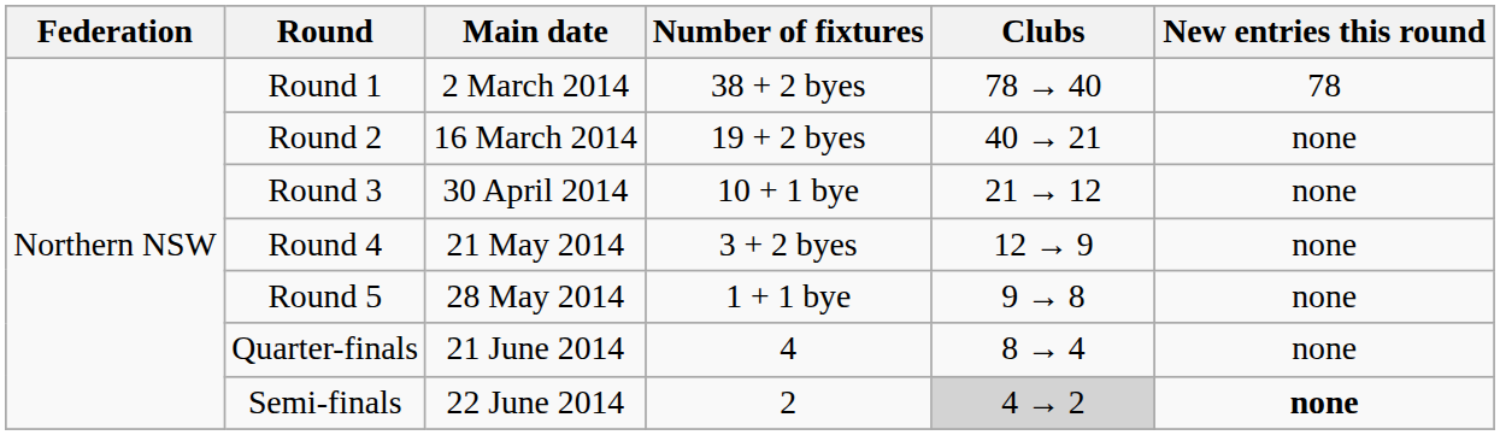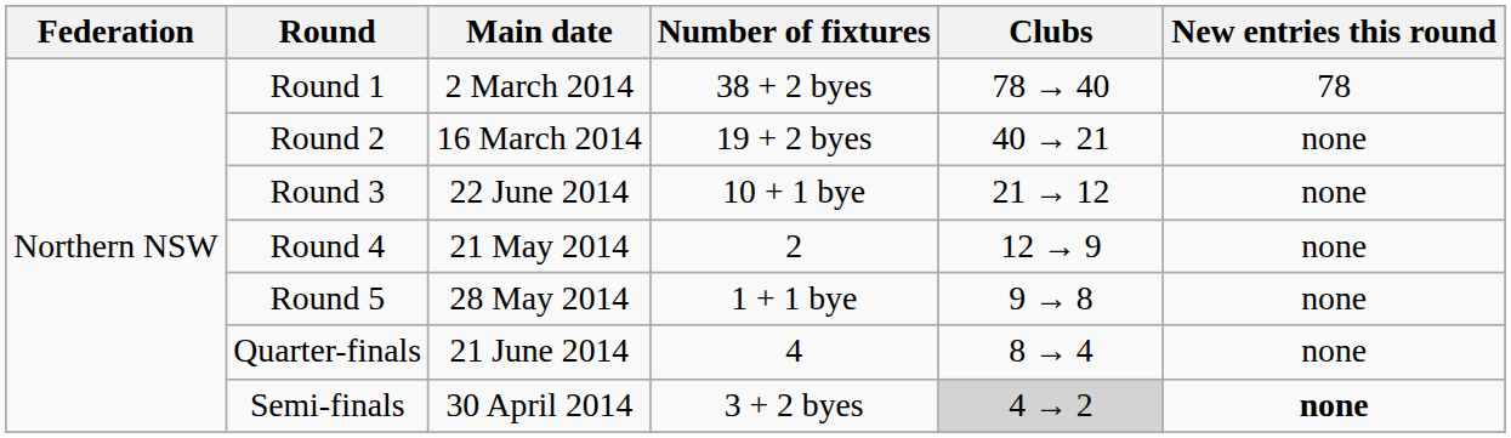Round 3 | Main date: 30 April 2014 -> 22 June 2014
Round 4 | Number of fixtures: 3 + 2 byes -> 2
Semi-finals | Main date: 22 June 2014 -> 30 April 2014
Semi-finals | Number of fixtures: 2 -> 3 + 2 byes
